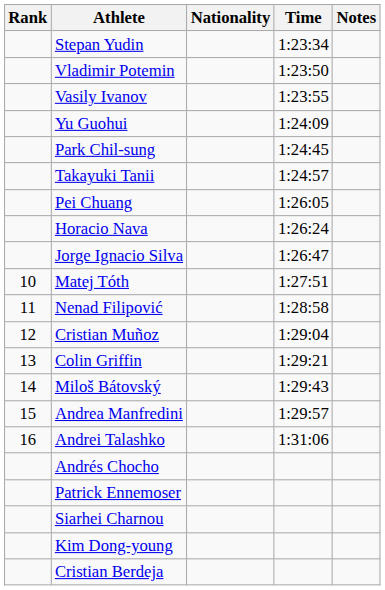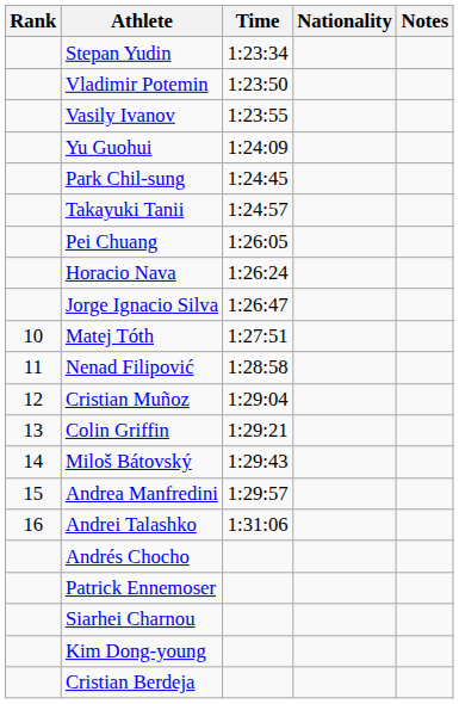columns swapped: Nationality <-> Time
